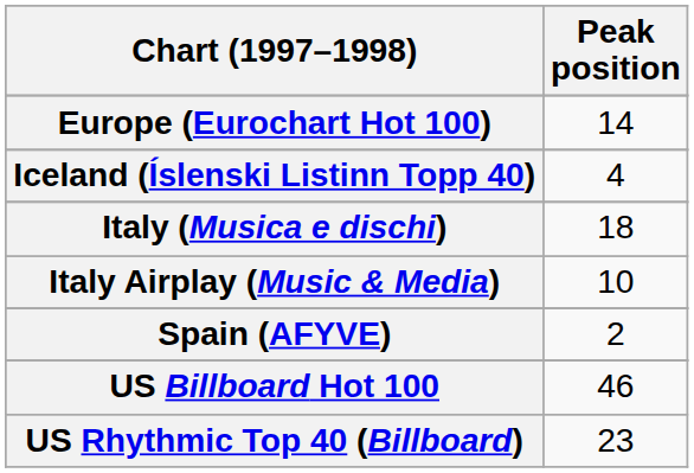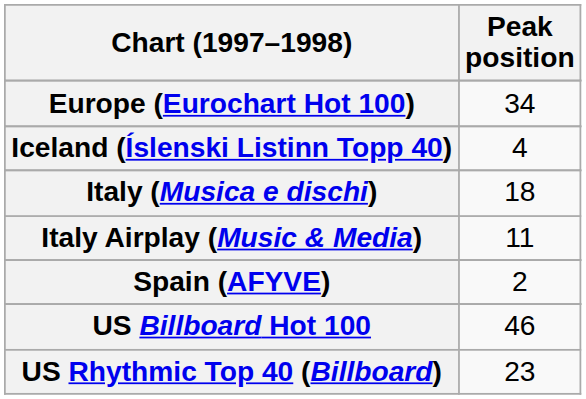Europe (Eurochart Hot 100) | Peak position: 14 -> 34
Italy Airplay (Music & Media) | Peak position: 10 -> 11
